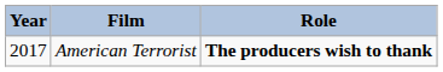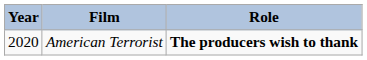American Terrorist | Year: 2017 -> 2020
